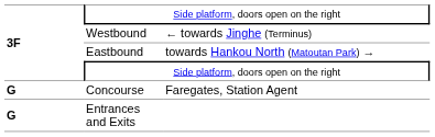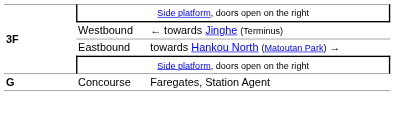- row: G | Entrances and Exits
